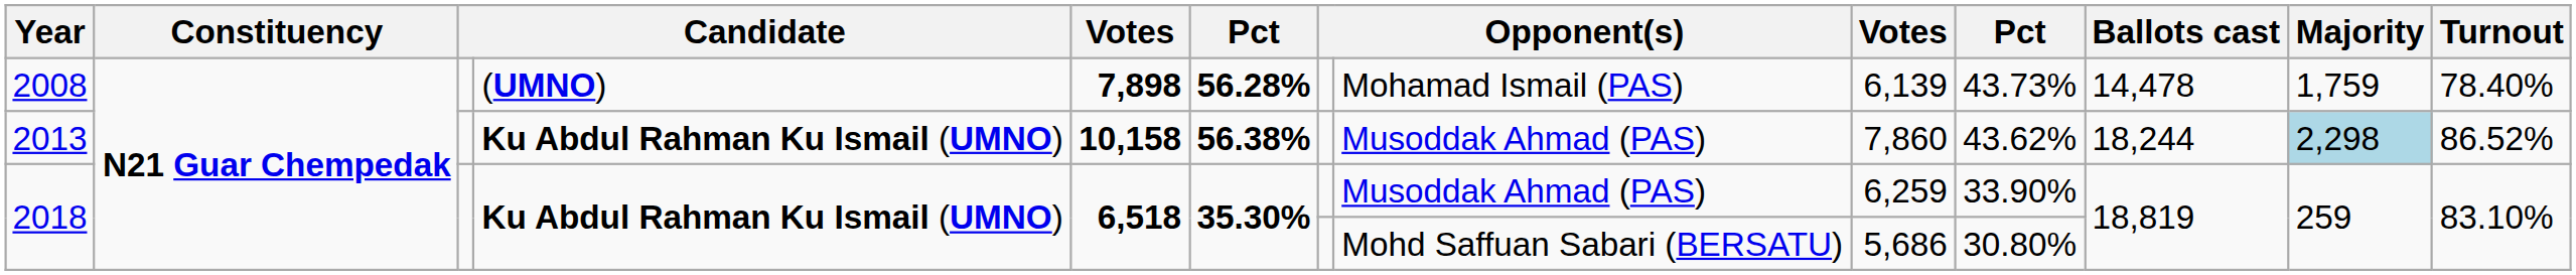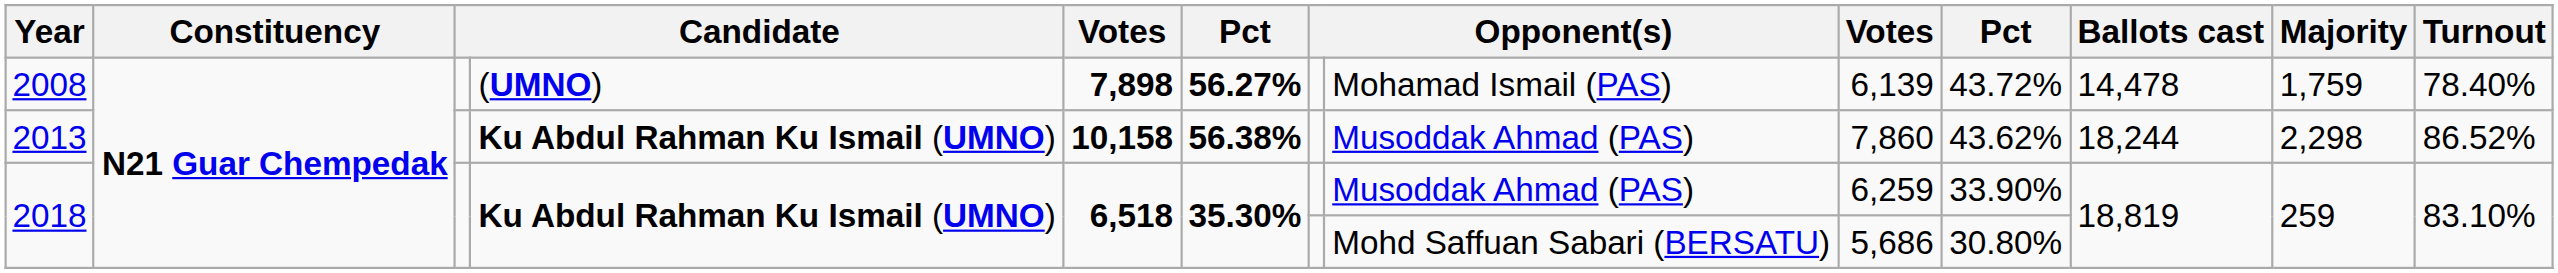2008 | column 6: 56.28% -> 56.27%
2008 | column 10: 43.73% -> 43.72%
2013 | Majority: lightblue background -> no background
